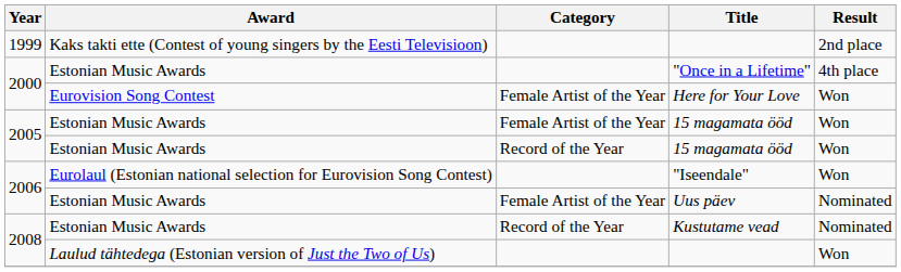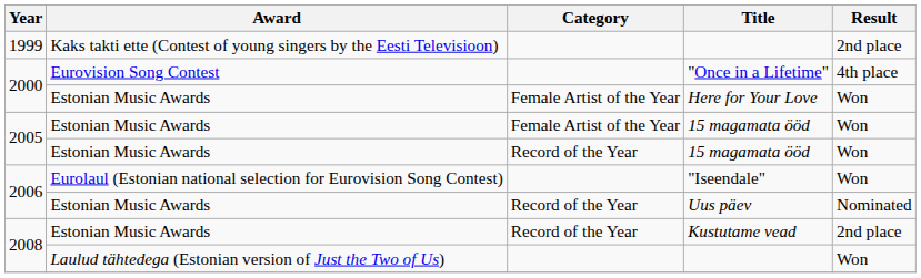"Once in a Lifetime" | Award: Estonian Music Awards -> Eurovision Song Contest
Here for Your Love | Award: Eurovision Song Contest -> Estonian Music Awards
Uus päev | Category: Female Artist of the Year -> Record of the Year
Kustutame vead | Result: Nominated -> 2nd place
